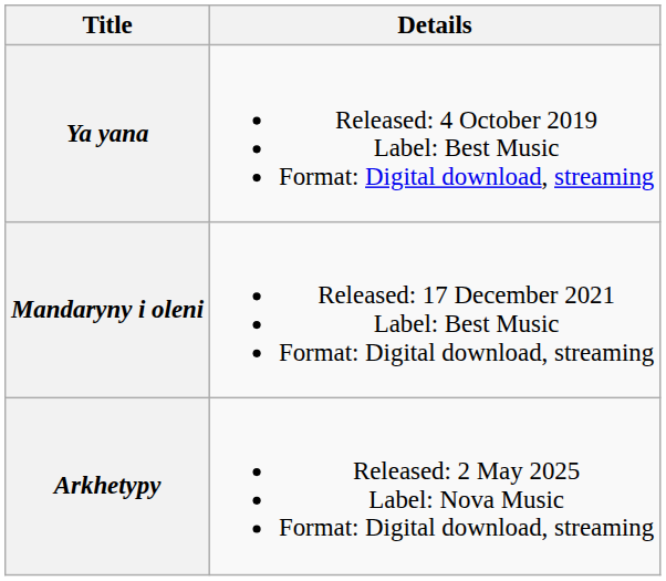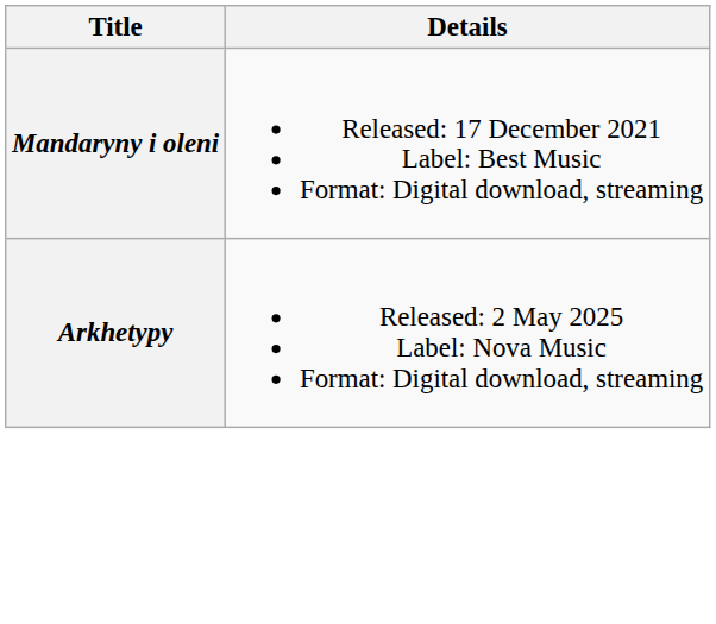- row: Ya yana | Released: 4 October 2019 Label: Best Music Format: Digital download, streaming
